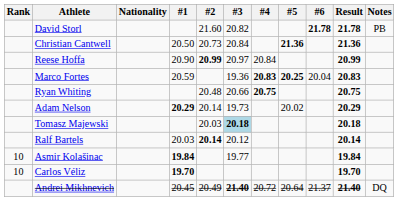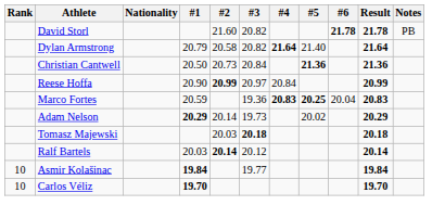+ row: Dylan Armstrong | 20.79 | 20.58 | 20.82 | 21.64 | 21.40 | 21.64
- row: Ryan Whiting | 20.48 | 20.66 | 20.75 | 20.75
Tomasz Majewski | #3: lightblue background -> no background
- row: Andrei Mikhnevich | 20.45 | 20.49 | 21.40 | 20.72 | 20.64 | 21.37 | 21.40 | DQ
